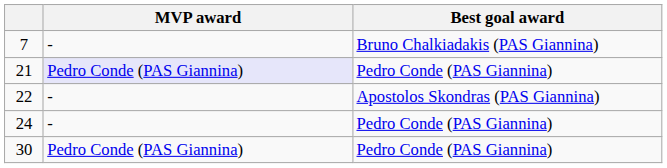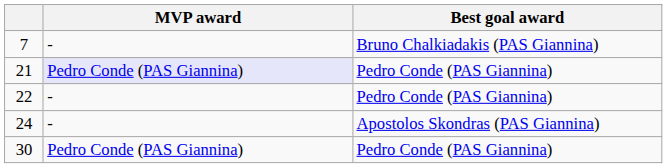22 | Best goal award: Apostolos Skondras (PAS Giannina) -> Pedro Conde (PAS Giannina)
24 | Best goal award: Pedro Conde (PAS Giannina) -> Apostolos Skondras (PAS Giannina)
